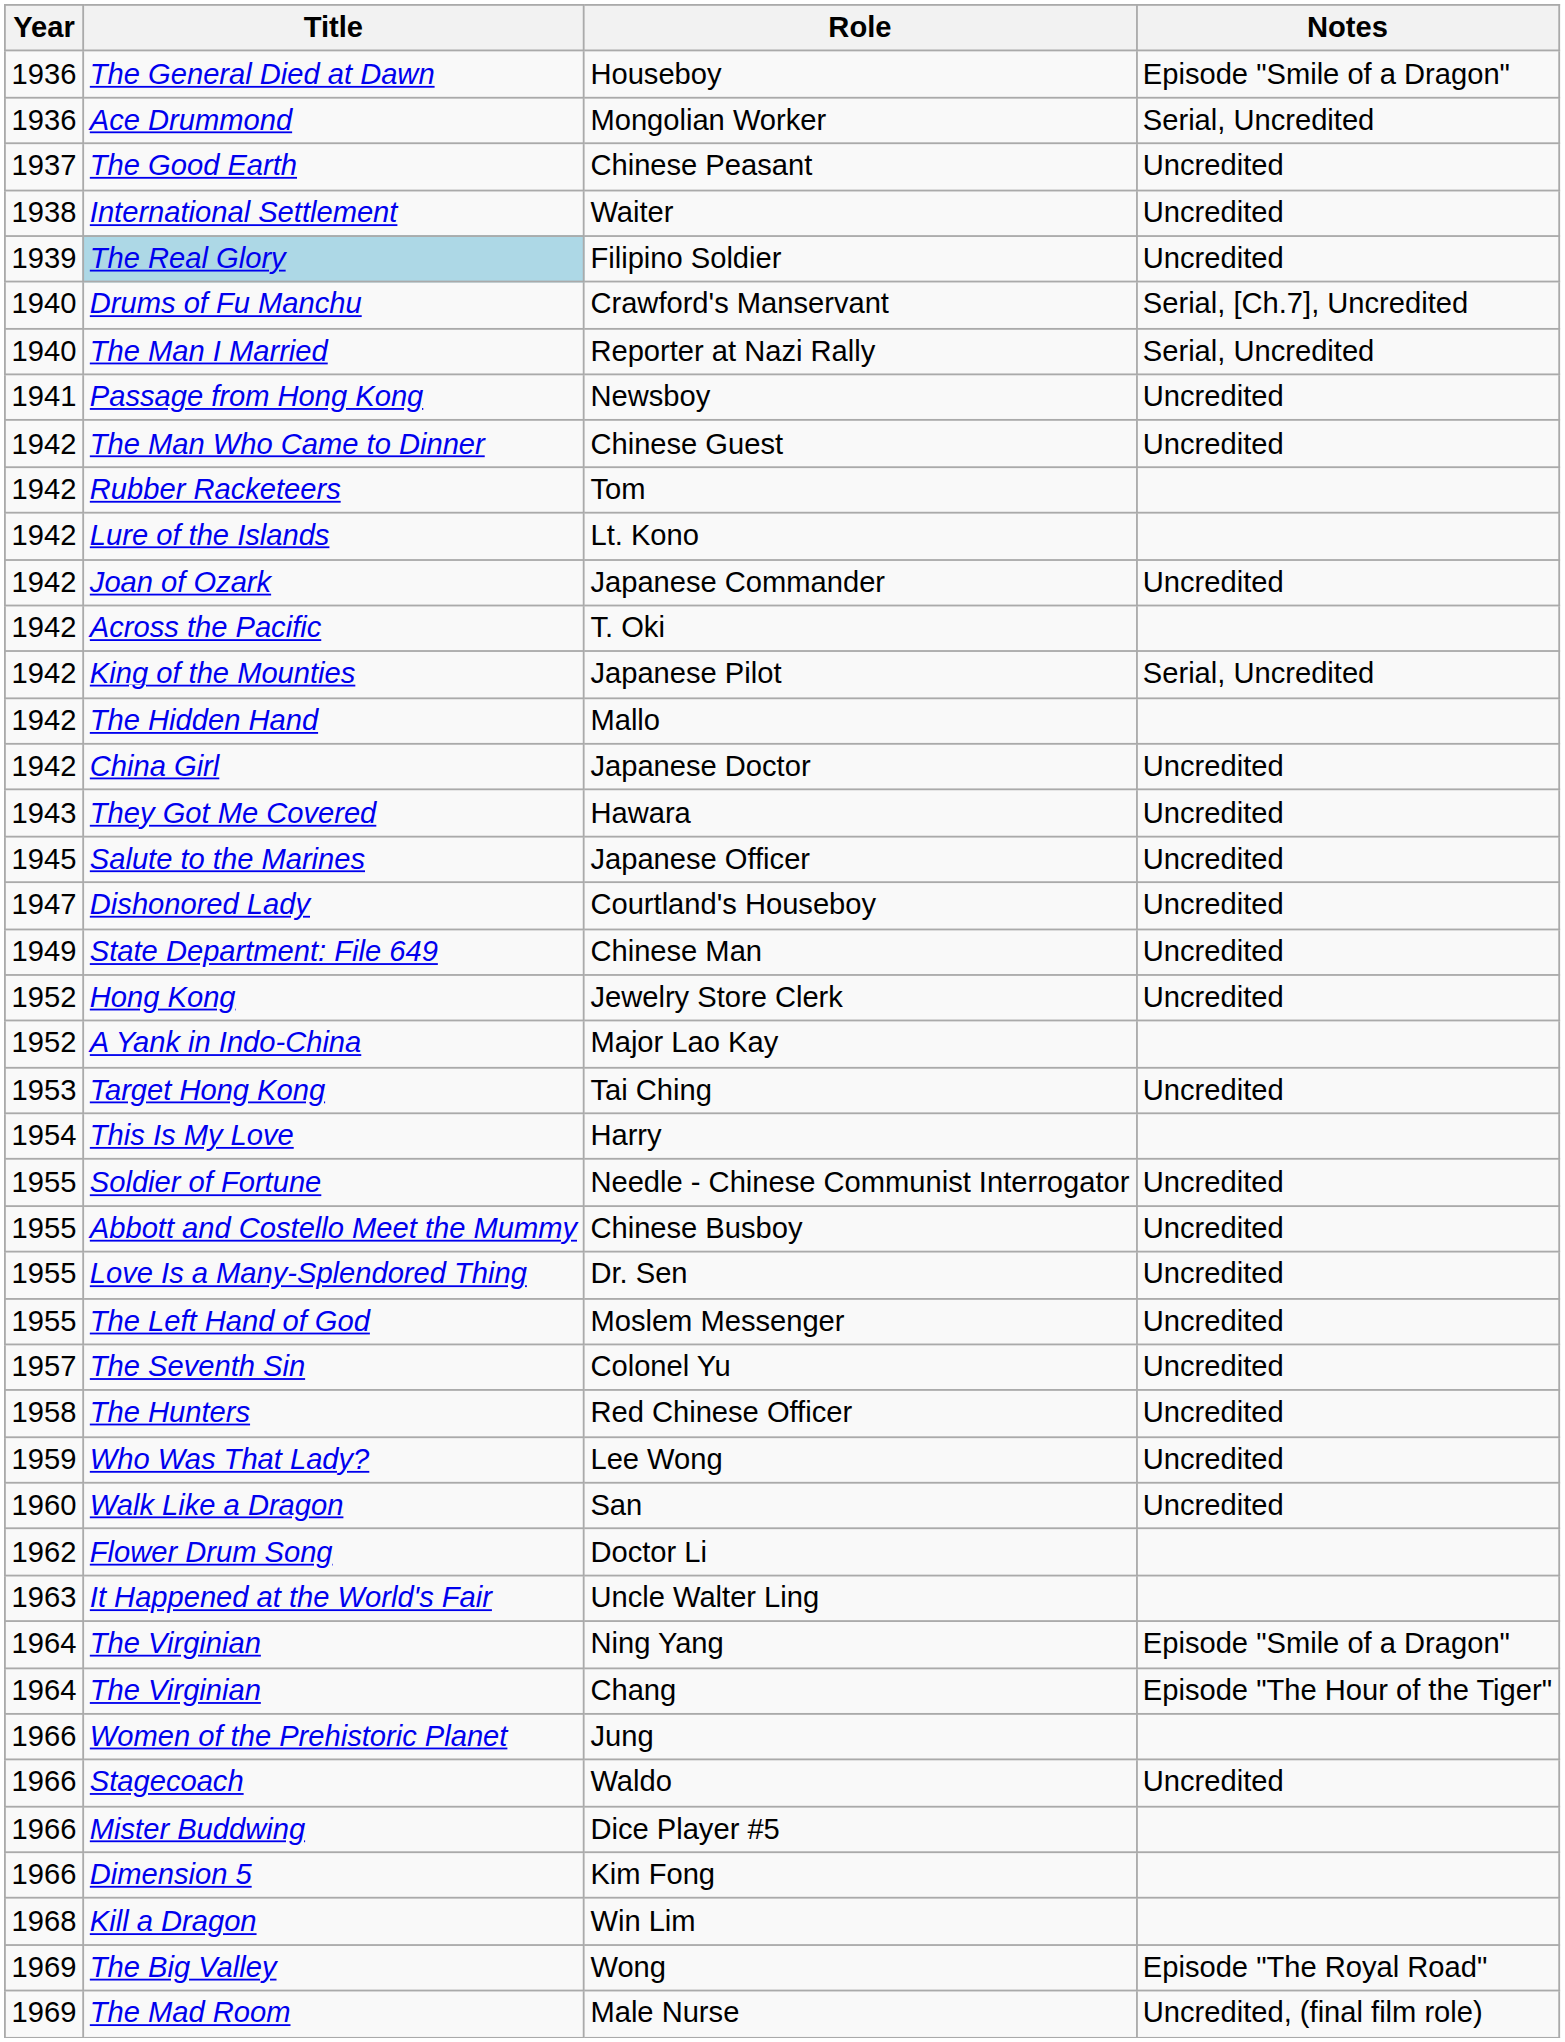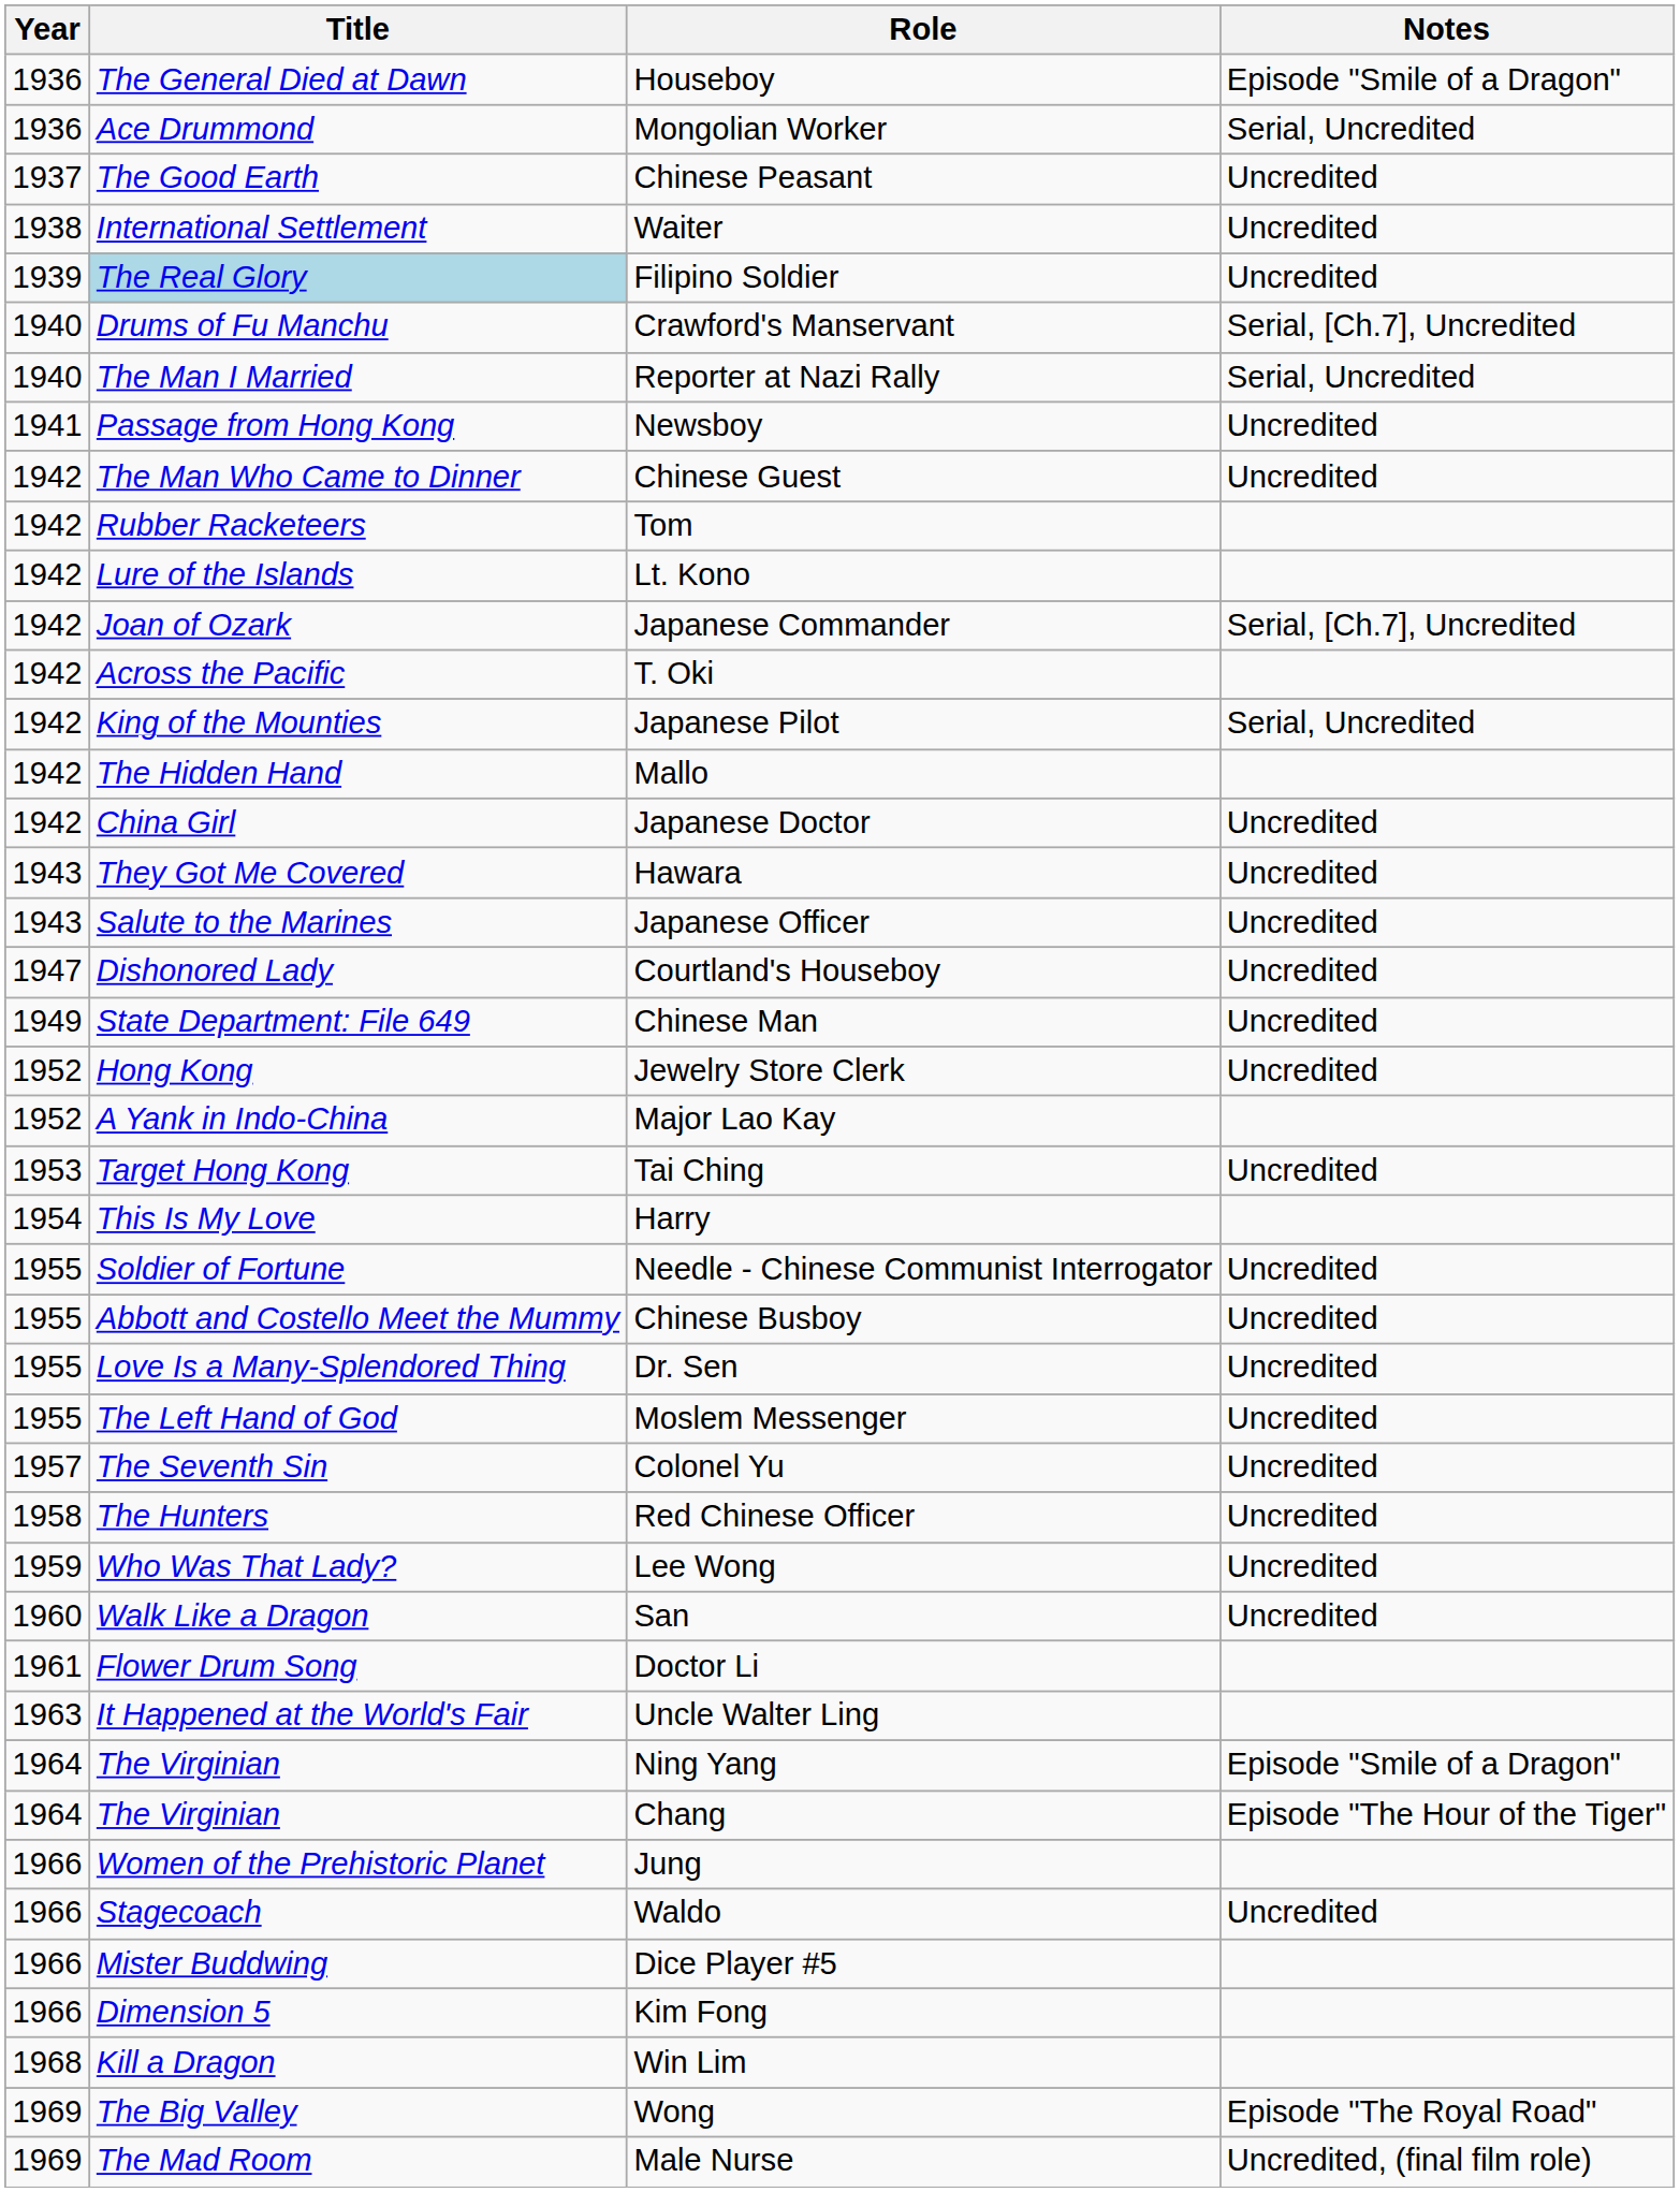Japanese Commander | Notes: Uncredited -> Serial, [Ch.7], Uncredited
Japanese Officer | Year: 1945 -> 1943
Doctor Li | Year: 1962 -> 1961
